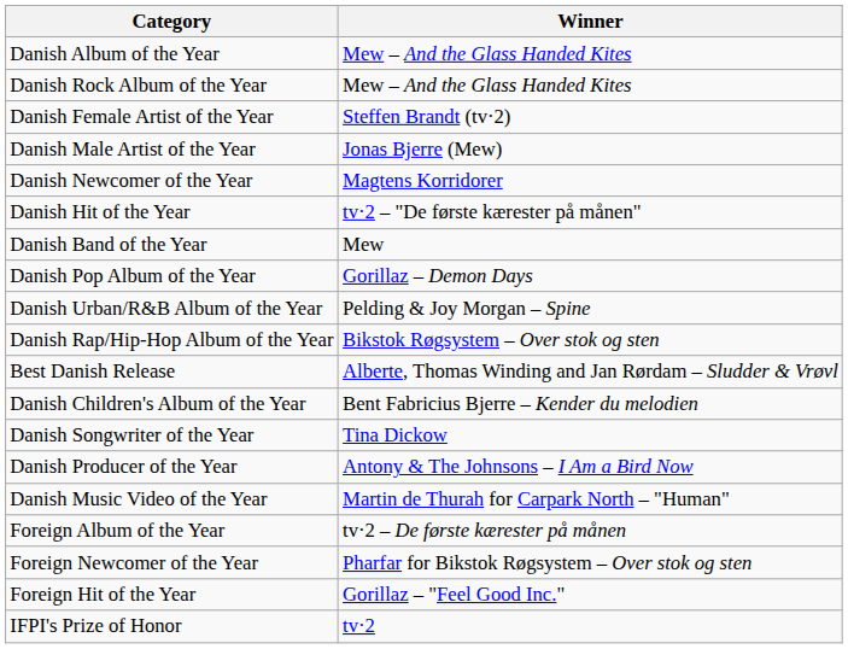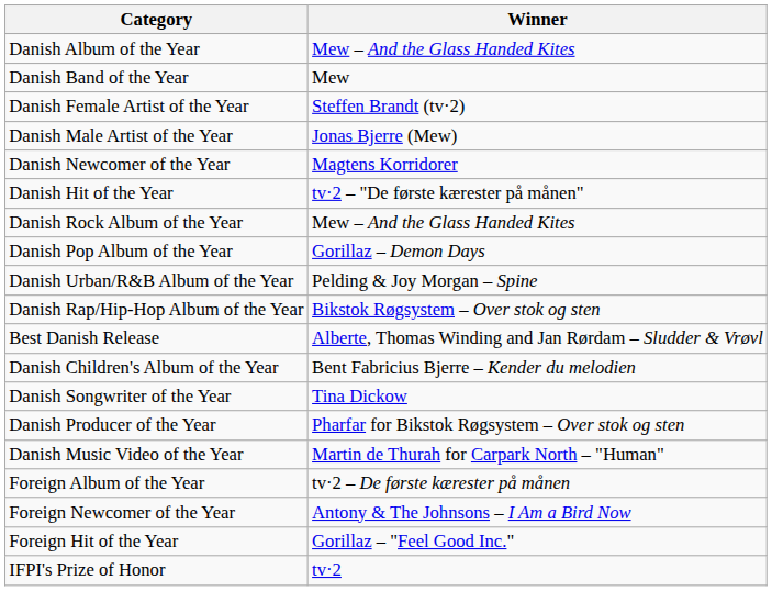rows swapped: Danish Band of the Year <-> Danish Rock Album of the Year
Danish Producer of the Year | Winner: Antony & The Johnsons – I Am a Bird Now -> Pharfar for Bikstok Røgsystem – Over stok og sten
Foreign Newcomer of the Year | Winner: Pharfar for Bikstok Røgsystem – Over stok og sten -> Antony & The Johnsons – I Am a Bird Now
